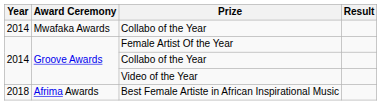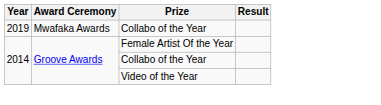Mwafaka Awards / Collabo of the Year | Year: 2014 -> 2019
- row: 2018 | Afrima Awards | Best Female Artiste in African Inspirational Music
